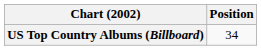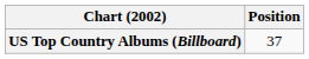US Top Country Albums (Billboard) | Position: 34 -> 37
